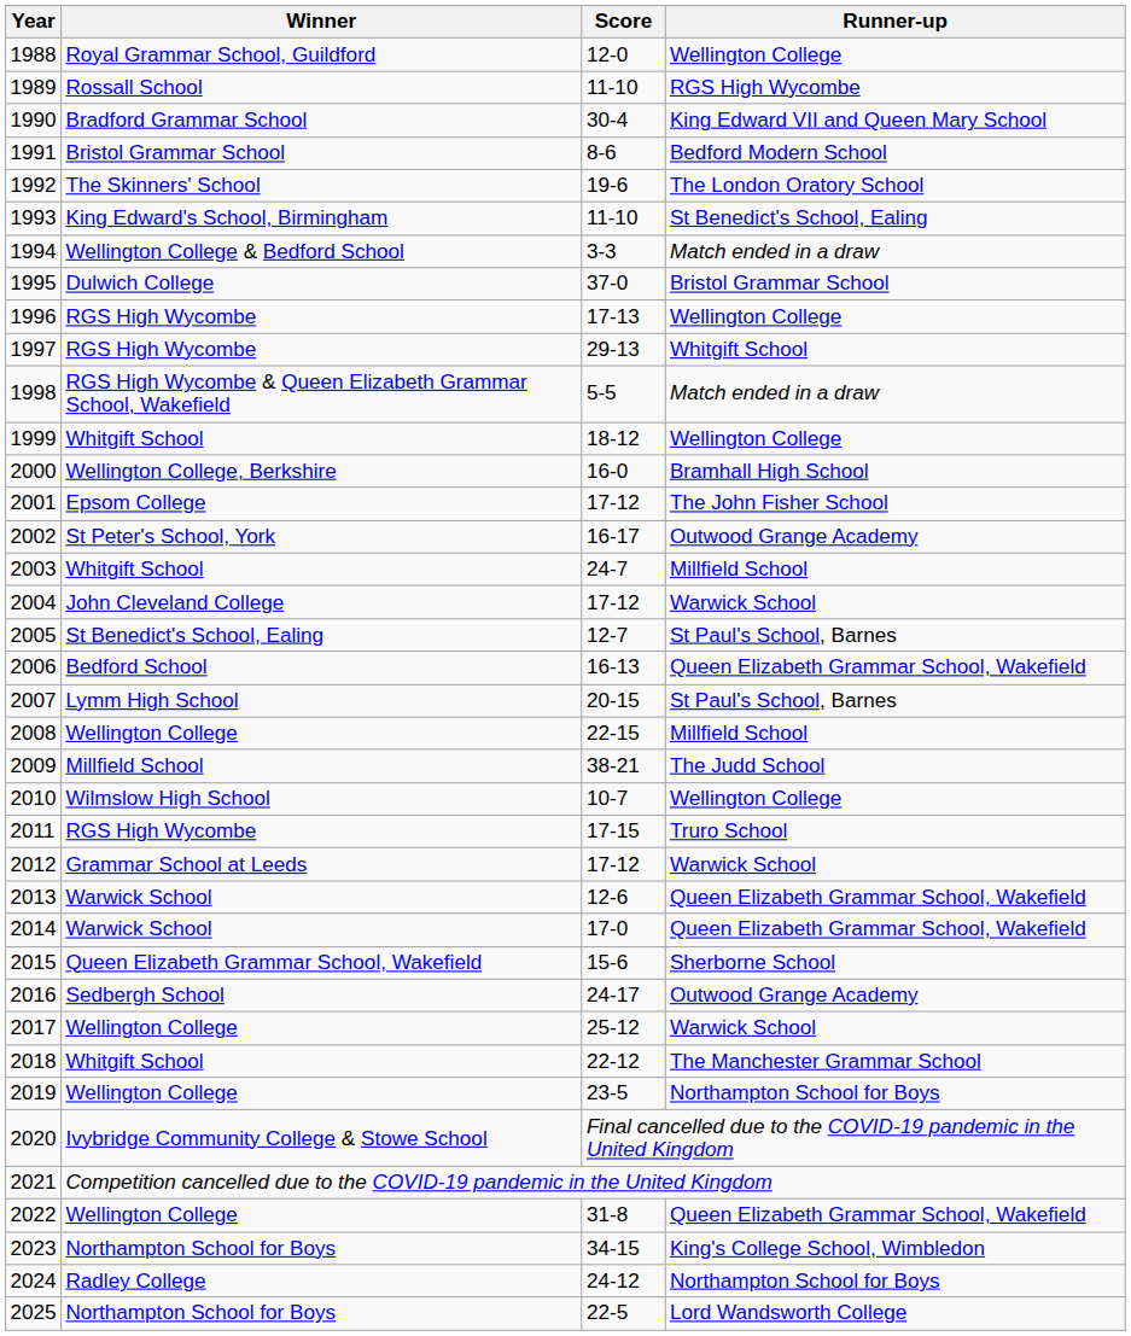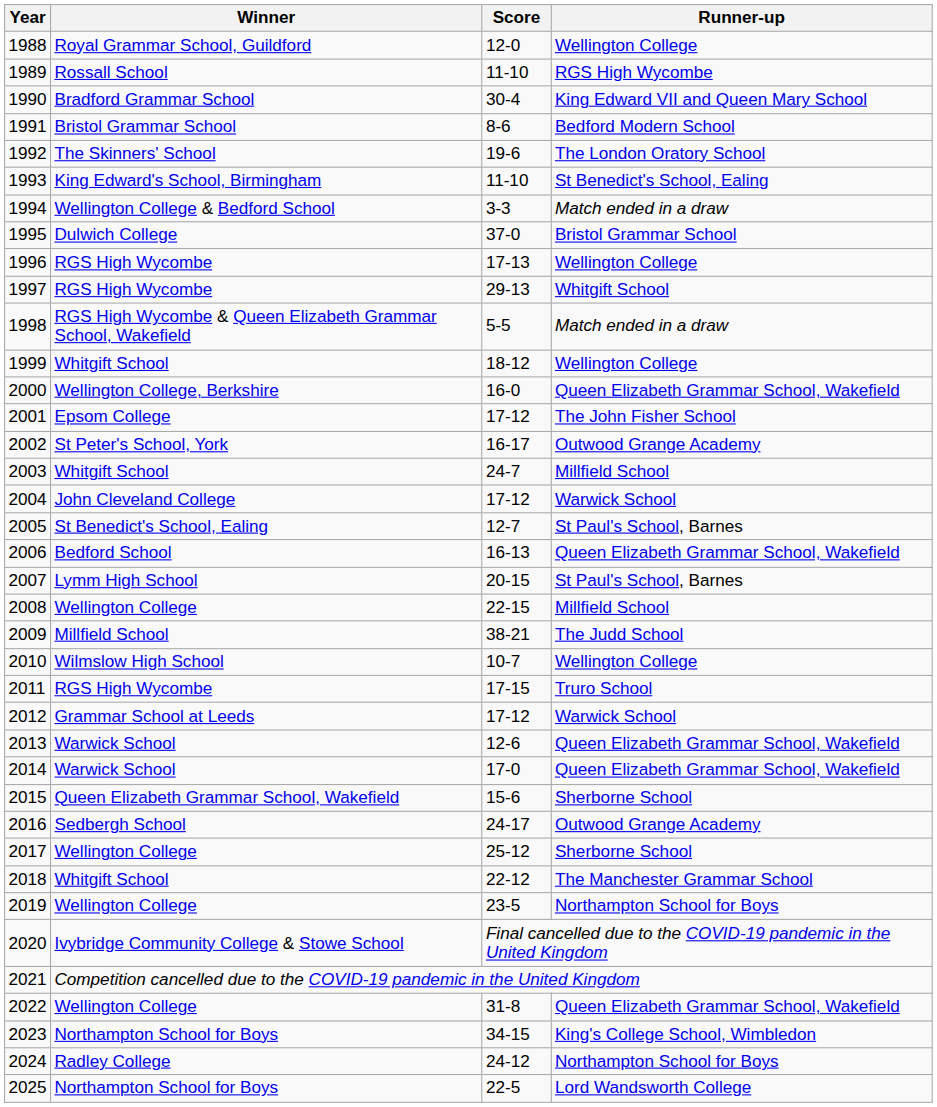2000 | Runner-up: Bramhall High School -> Queen Elizabeth Grammar School, Wakefield
2017 | Runner-up: Warwick School -> Sherborne School
